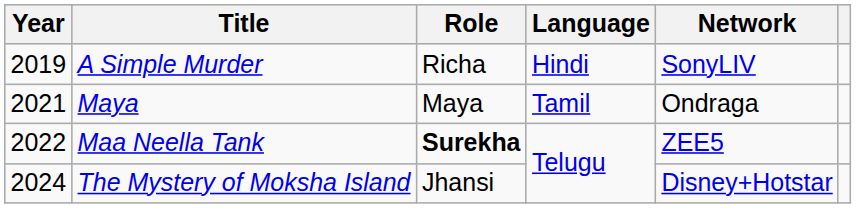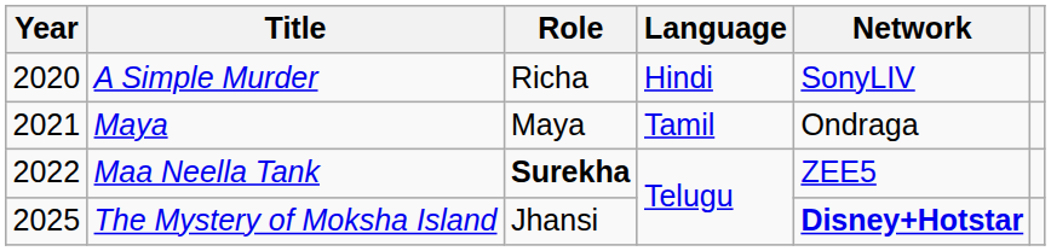A Simple Murder | Year: 2019 -> 2020
The Mystery of Moksha Island | Year: 2024 -> 2025
The Mystery of Moksha Island | Network: normal -> bold
